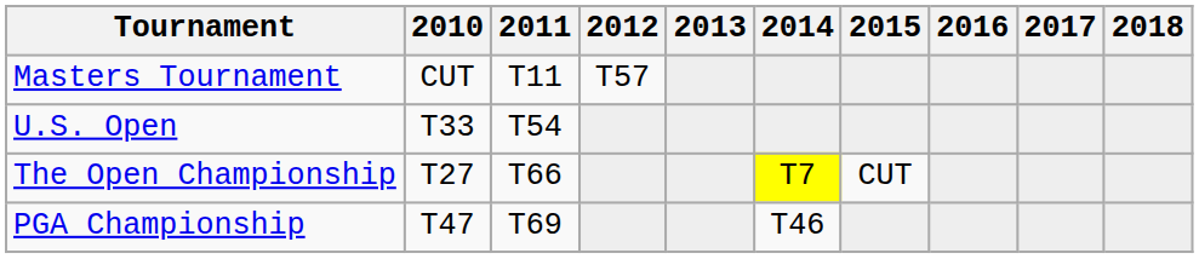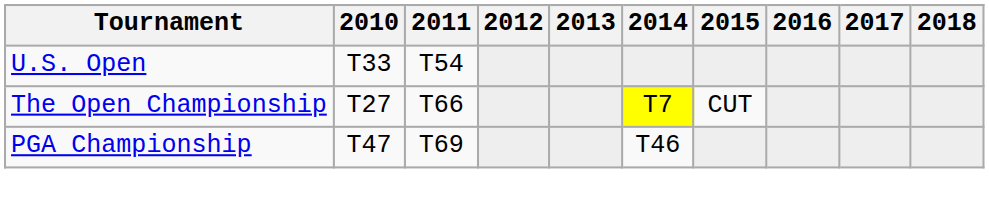- row: Masters Tournament | CUT | T11 | T57
